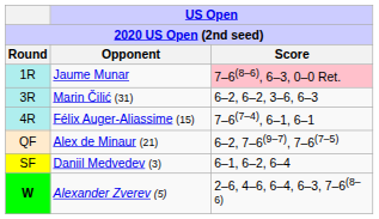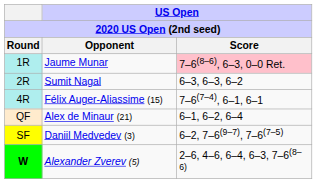+ row: 2R | Sumit Nagal | 6–3, 6–3, 6–2
- row: 3R | Marin Čilić (31) | 6–2, 6–2, 3–6, 6–3
Alex de Minaur (21) | US Open / Score: 6–2, 7–6(9–7), 7–6(7–5) -> 6–1, 6–2, 6–4
Daniil Medvedev (3) | US Open / Score: 6–1, 6–2, 6–4 -> 6–2, 7–6(9–7), 7–6(7–5)
